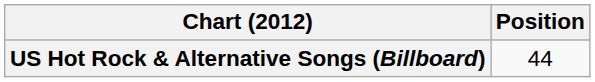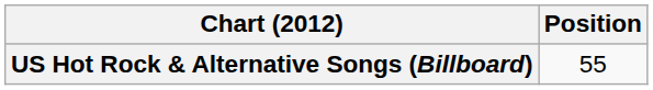US Hot Rock & Alternative Songs (Billboard) | Position: 44 -> 55
